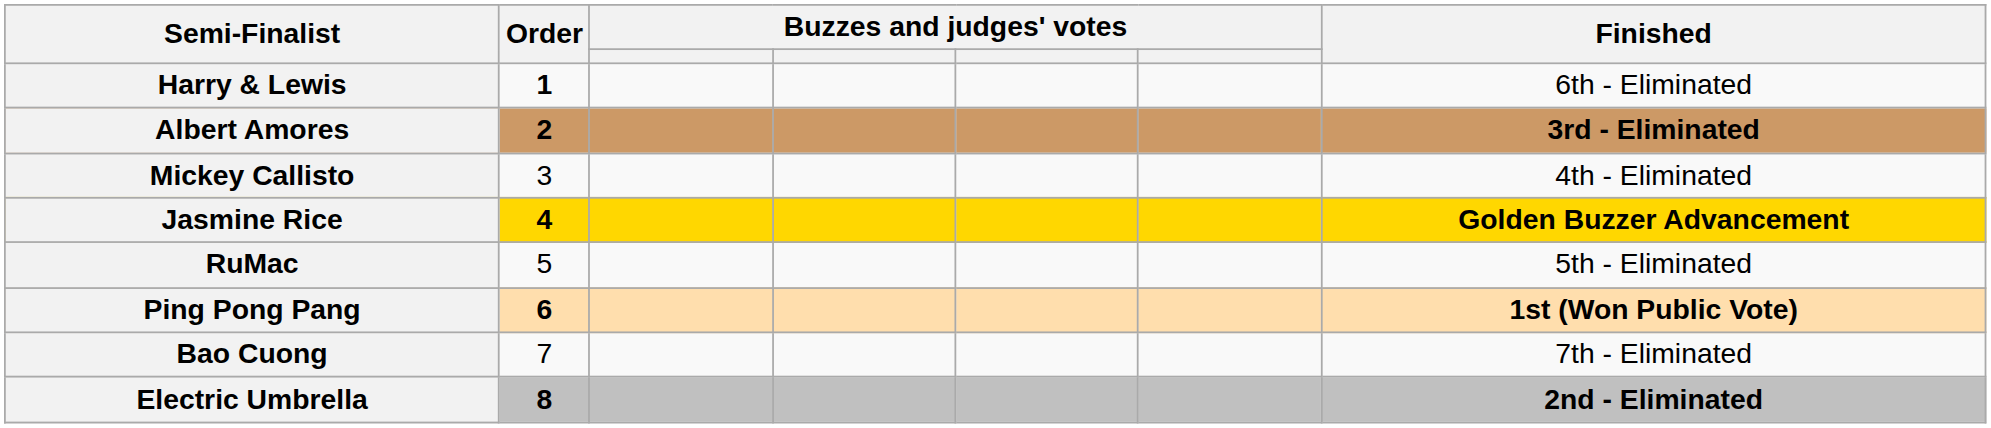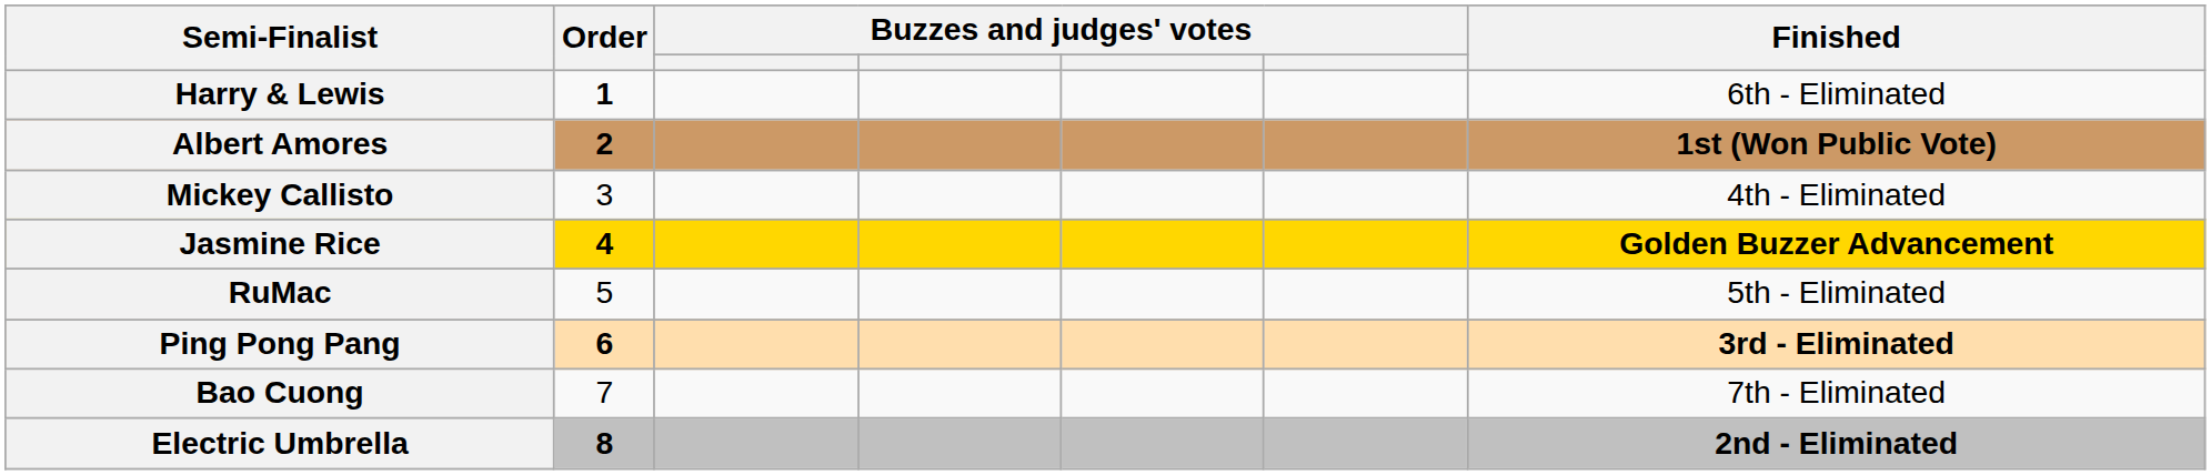Albert Amores | Finished: 3rd - Eliminated -> 1st (Won Public Vote)
Ping Pong Pang | Finished: 1st (Won Public Vote) -> 3rd - Eliminated
